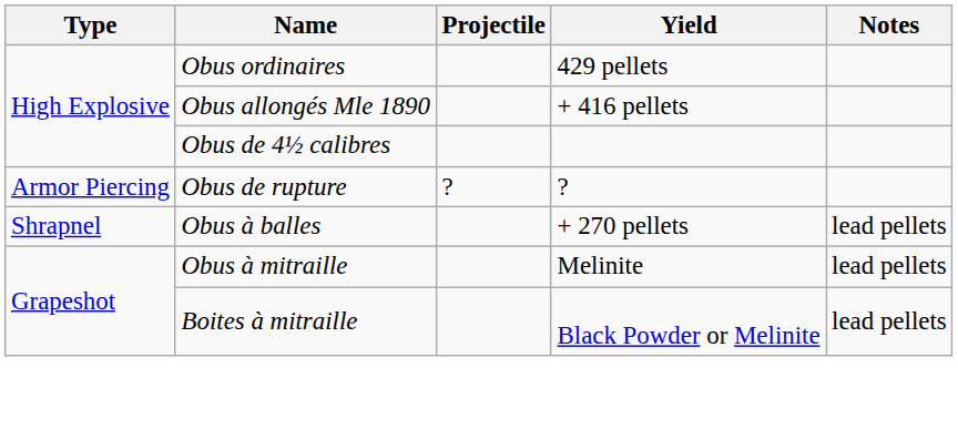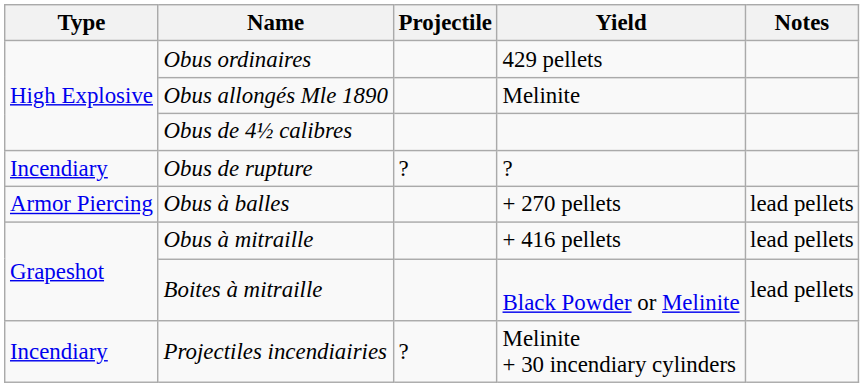Obus allongés Mle 1890 | Yield: + 416 pellets -> Melinite
Obus de rupture | Type: Armor Piercing -> Incendiary
Obus à balles | Type: Shrapnel -> Armor Piercing
Obus à mitraille | Yield: Melinite -> + 416 pellets
+ row: Incendiary | Projectiles incendiairies | ? | Melinite + 30 incendiary cylinders
